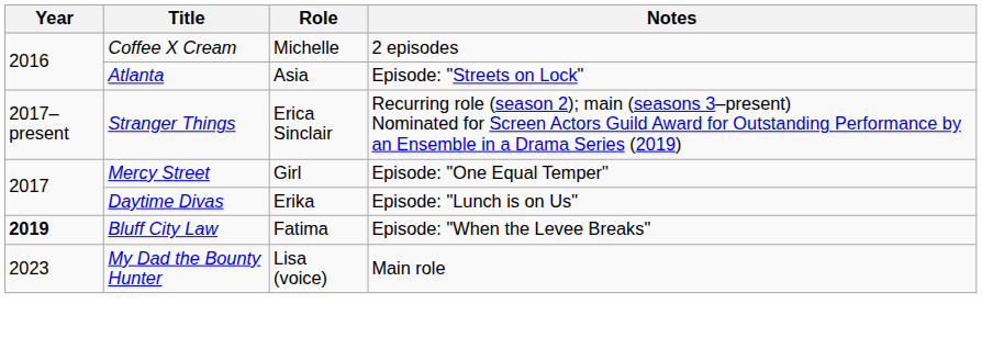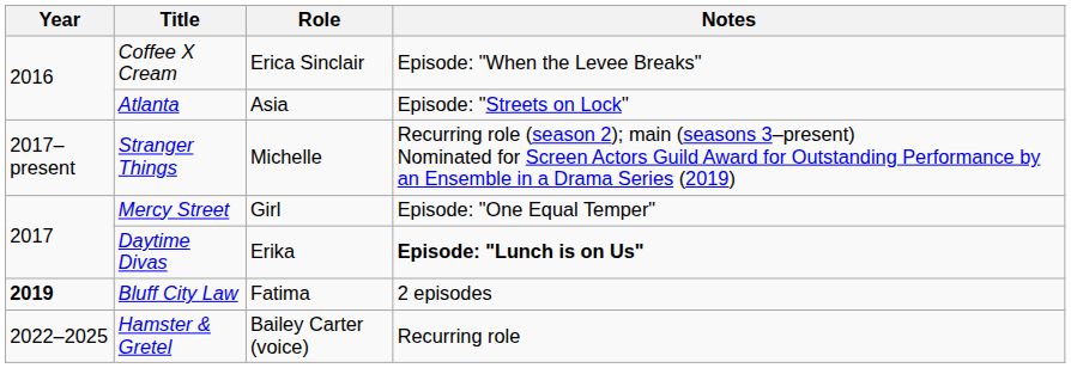Coffee X Cream | Role: Michelle -> Erica Sinclair
Coffee X Cream | Notes: 2 episodes -> Episode: "When the Levee Breaks"
Stranger Things | Role: Erica Sinclair -> Michelle
Daytime Divas | Notes: normal -> bold
Bluff City Law | Notes: Episode: "When the Levee Breaks" -> 2 episodes
+ row: 2022–2025 | Hamster & Gretel | Bailey Carter (voice) | Recurring role
- row: 2023 | My Dad the Bounty Hunter | Lisa (voice) | Main role
